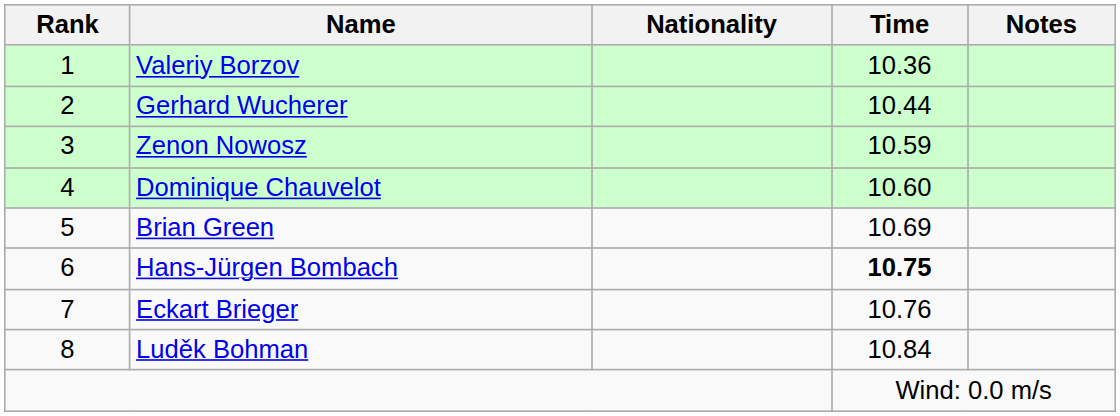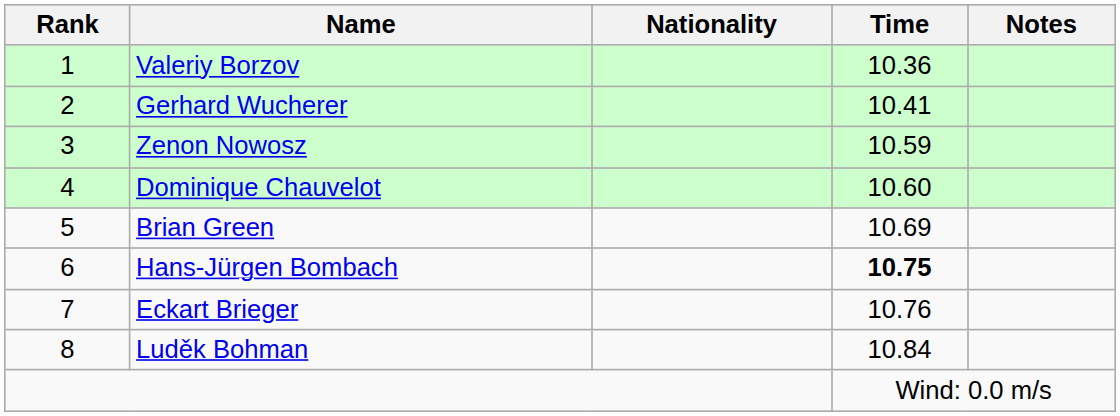Gerhard Wucherer | Time: 10.44 -> 10.41
